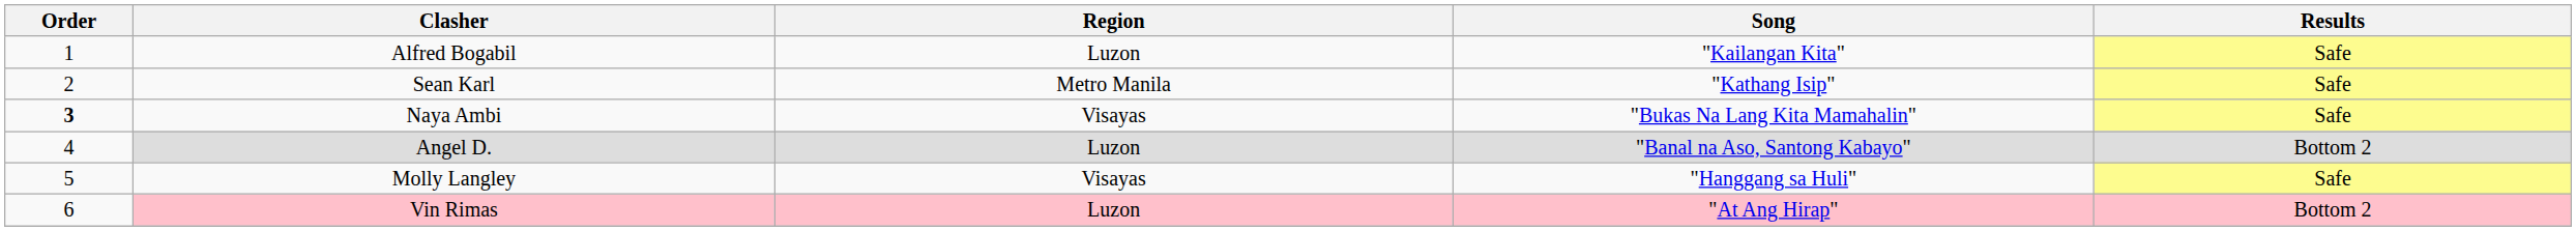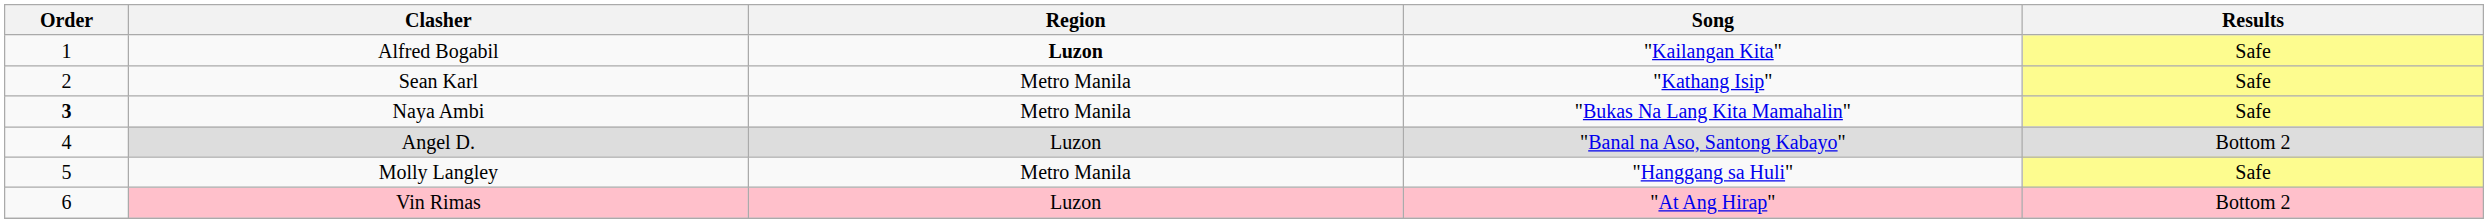Alfred Bogabil | Region: normal -> bold
Naya Ambi | Region: Visayas -> Metro Manila
Molly Langley | Region: Visayas -> Metro Manila
